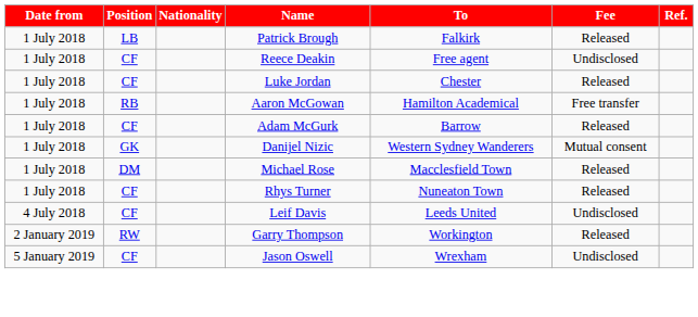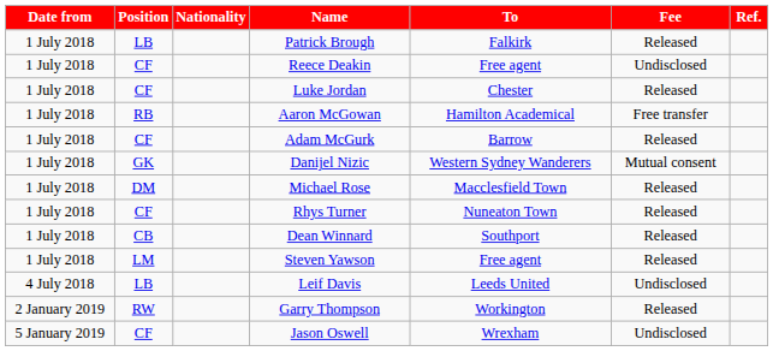+ row: 1 July 2018 | CB | Dean Winnard | Southport | Released
+ row: 1 July 2018 | LM | Steven Yawson | Free agent | Released
Leif Davis | Position: CF -> LB
